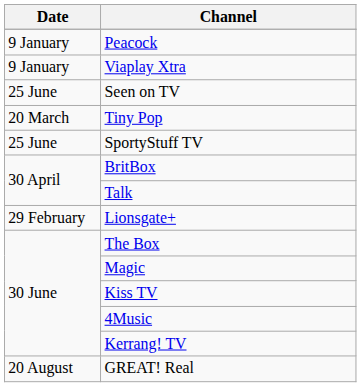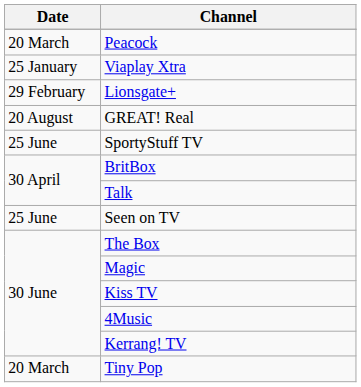Peacock | Date: 9 January -> 20 March
Viaplay Xtra | Date: 9 January -> 25 January
rows swapped: Lionsgate+ <-> Seen on TV
rows swapped: Tiny Pop <-> GREAT! Real
